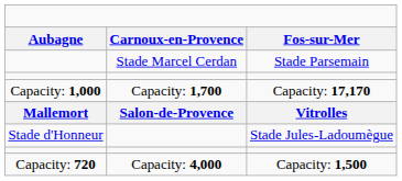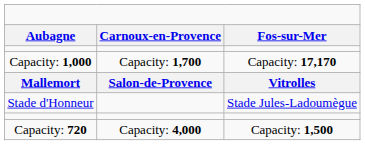- row: Stade Marcel Cerdan | Stade Parsemain
